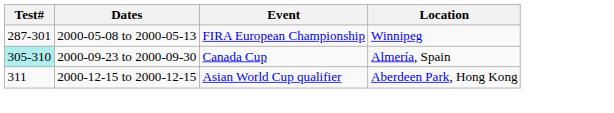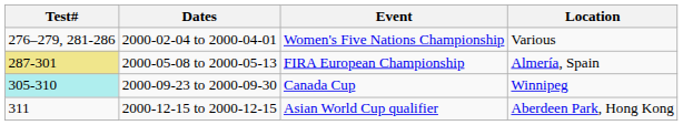+ row: 276–279, 281-286 | 2000-02-04 to 2000-04-01 | Women's Five Nations Championship | Various
2000-05-08 to 2000-05-13 | Test#: no background -> khaki background
2000-05-08 to 2000-05-13 | Location: Winnipeg -> Almería, Spain
2000-09-23 to 2000-09-30 | Location: Almería, Spain -> Winnipeg
